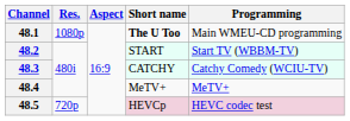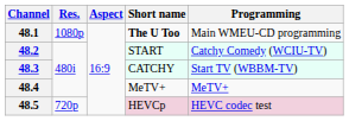48.2 | Programming: Start TV (WBBM-TV) -> Catchy Comedy (WCIU-TV)
48.3 | Programming: Catchy Comedy (WCIU-TV) -> Start TV (WBBM-TV)
